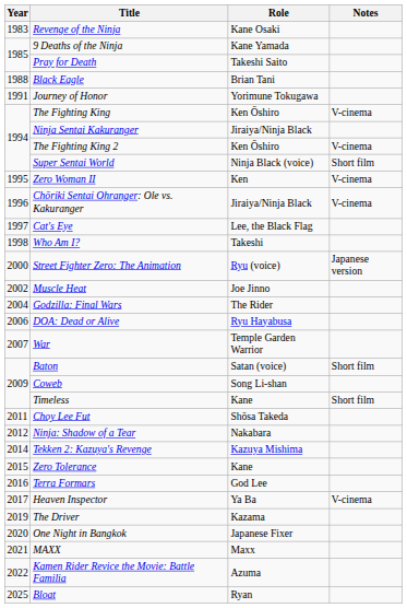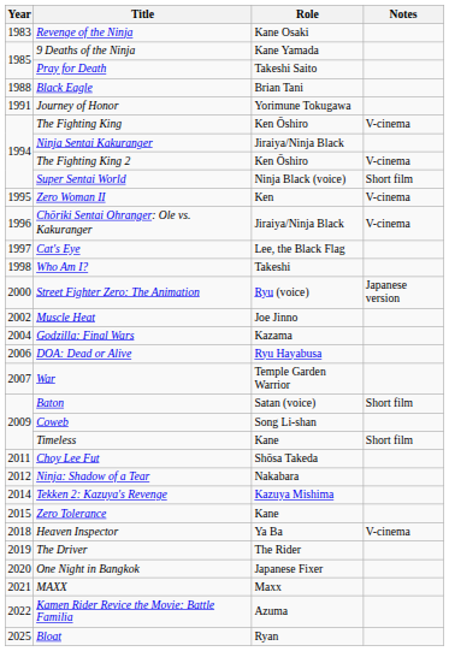Godzilla: Final Wars | Role: The Rider -> Kazama
- row: 2016 | Terra Formars | God Lee
Heaven Inspector | Year: 2017 -> 2018
The Driver | Role: Kazama -> The Rider
